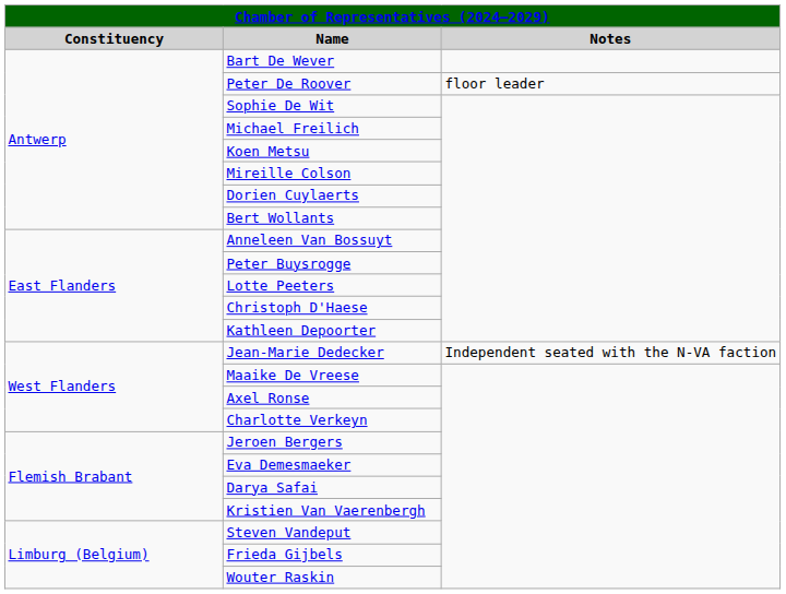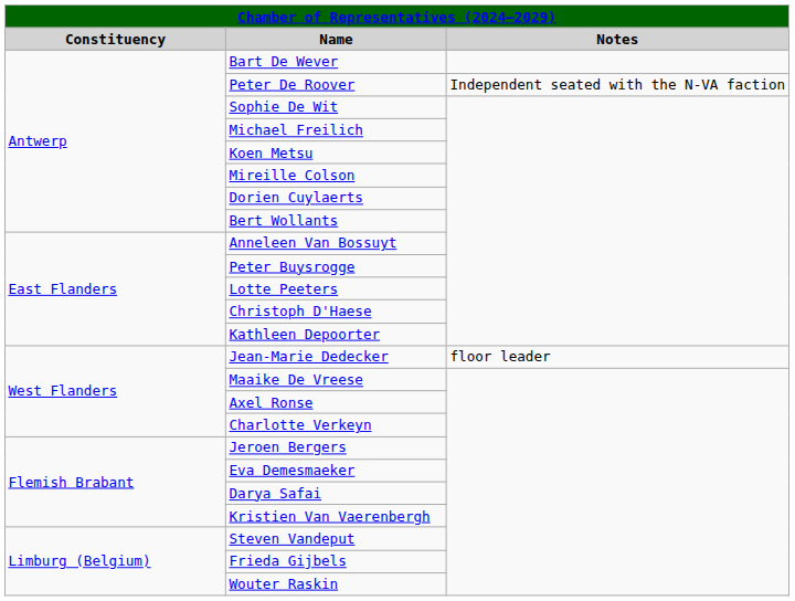Peter De Roover | Notes: floor leader -> Independent seated with the N-VA faction
Jean-Marie Dedecker | Notes: Independent seated with the N-VA faction -> floor leader
